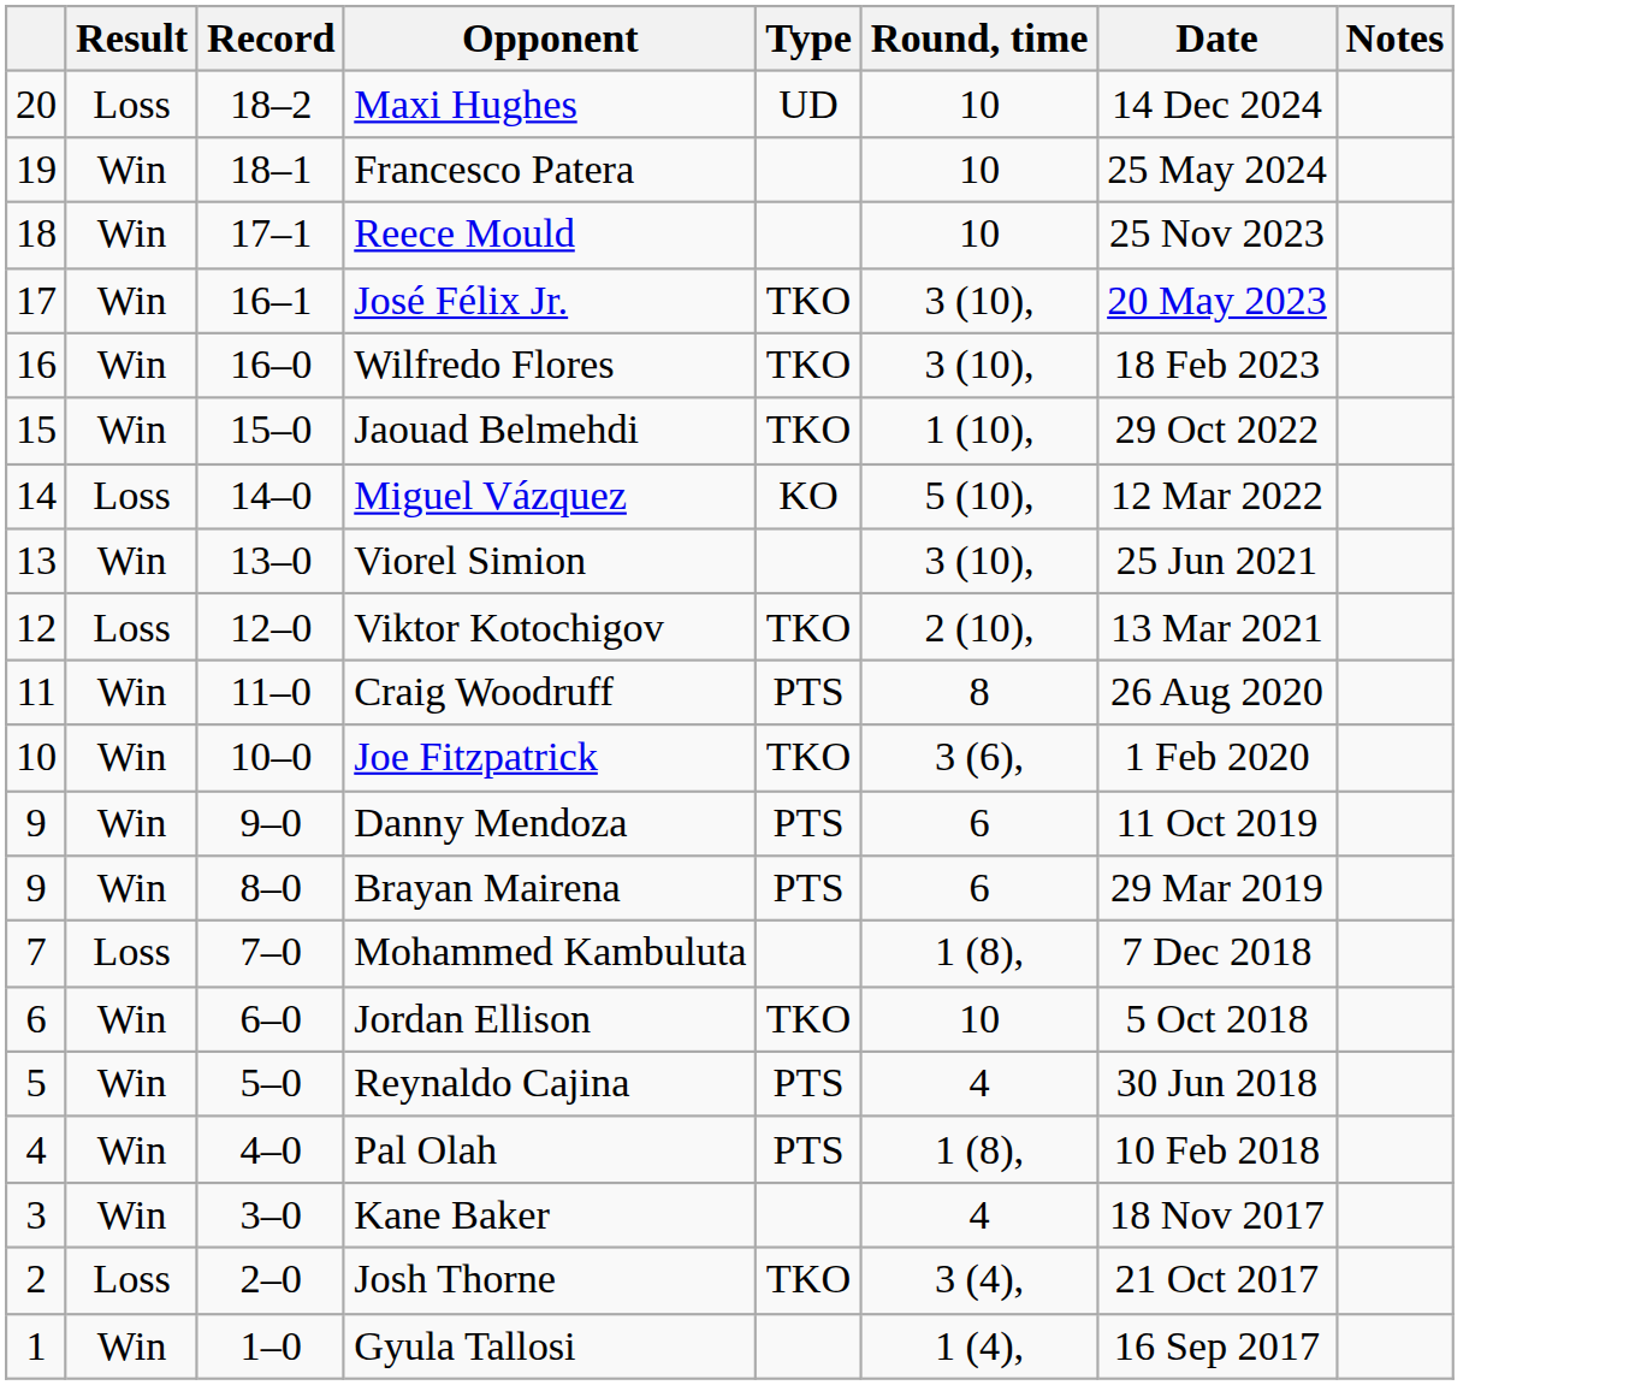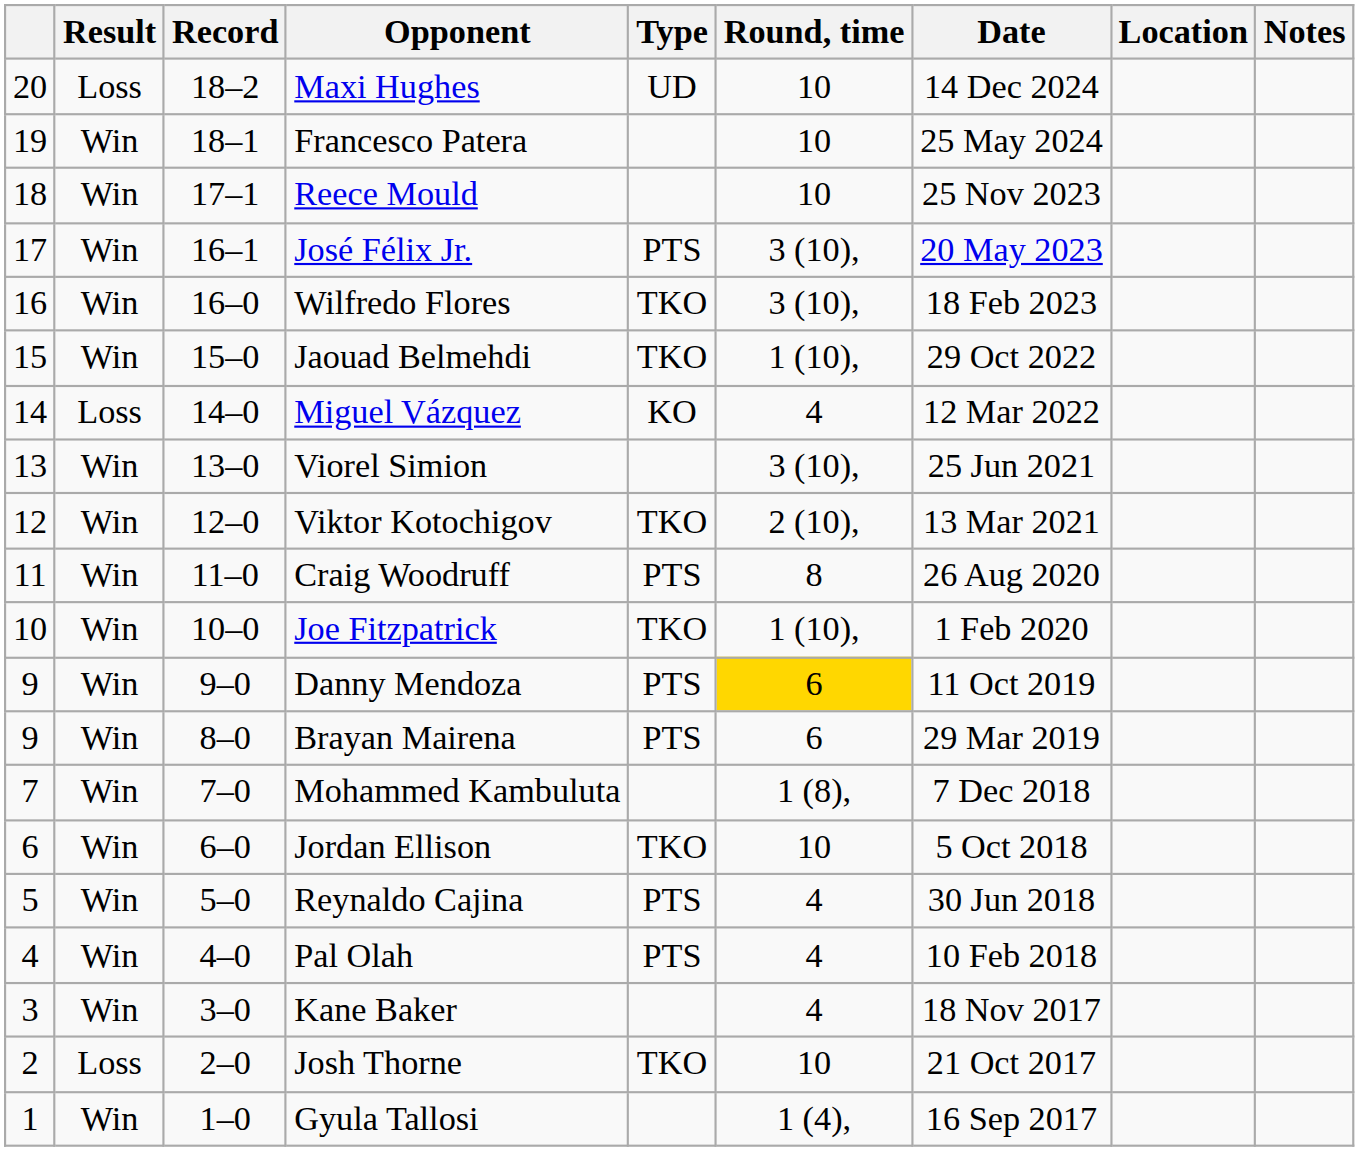+ column: Location
José Félix Jr. | Type: TKO -> PTS
Miguel Vázquez | Round, time: 5 (10), -> 4
Viktor Kotochigov | Result: Loss -> Win
Joe Fitzpatrick | Round, time: 3 (6), -> 1 (10),
Danny Mendoza | Round, time: no background -> gold background
Mohammed Kambuluta | Result: Loss -> Win
Pal Olah | Round, time: 1 (8), -> 4
Josh Thorne | Round, time: 3 (4), -> 10
